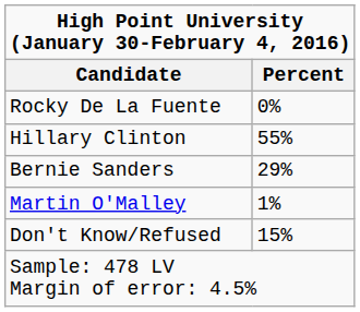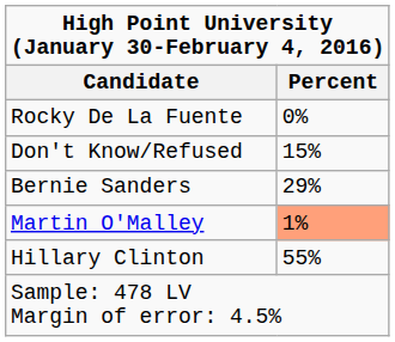rows swapped: Hillary Clinton <-> Don't Know/Refused
Martin O'Malley | column 2: no background -> lightsalmon background
